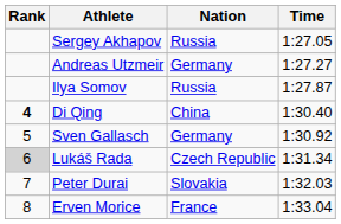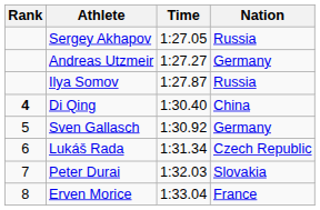columns swapped: Nation <-> Time
Lukáš Rada | Rank: lightgrey background -> no background
